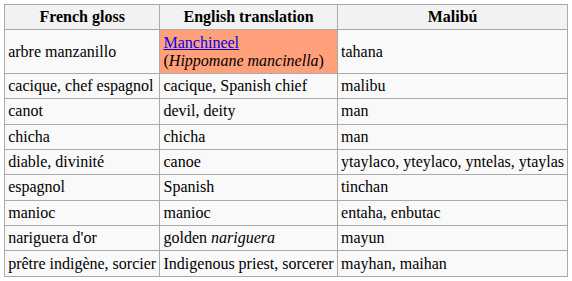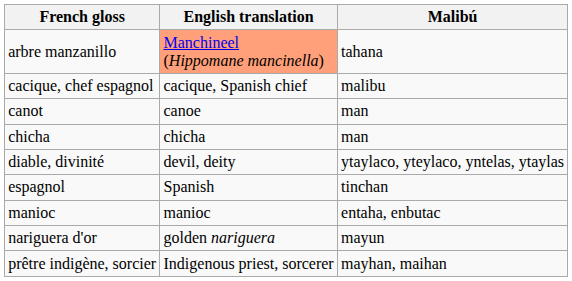canot | English translation: devil, deity -> canoe
diable, divinité | English translation: canoe -> devil, deity
